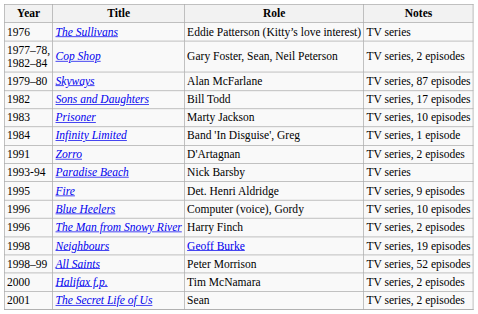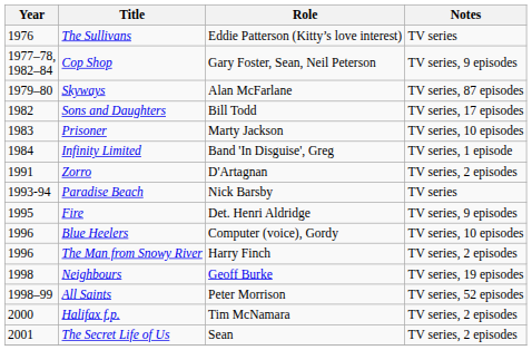Cop Shop | Notes: TV series, 2 episodes -> TV series, 9 episodes
